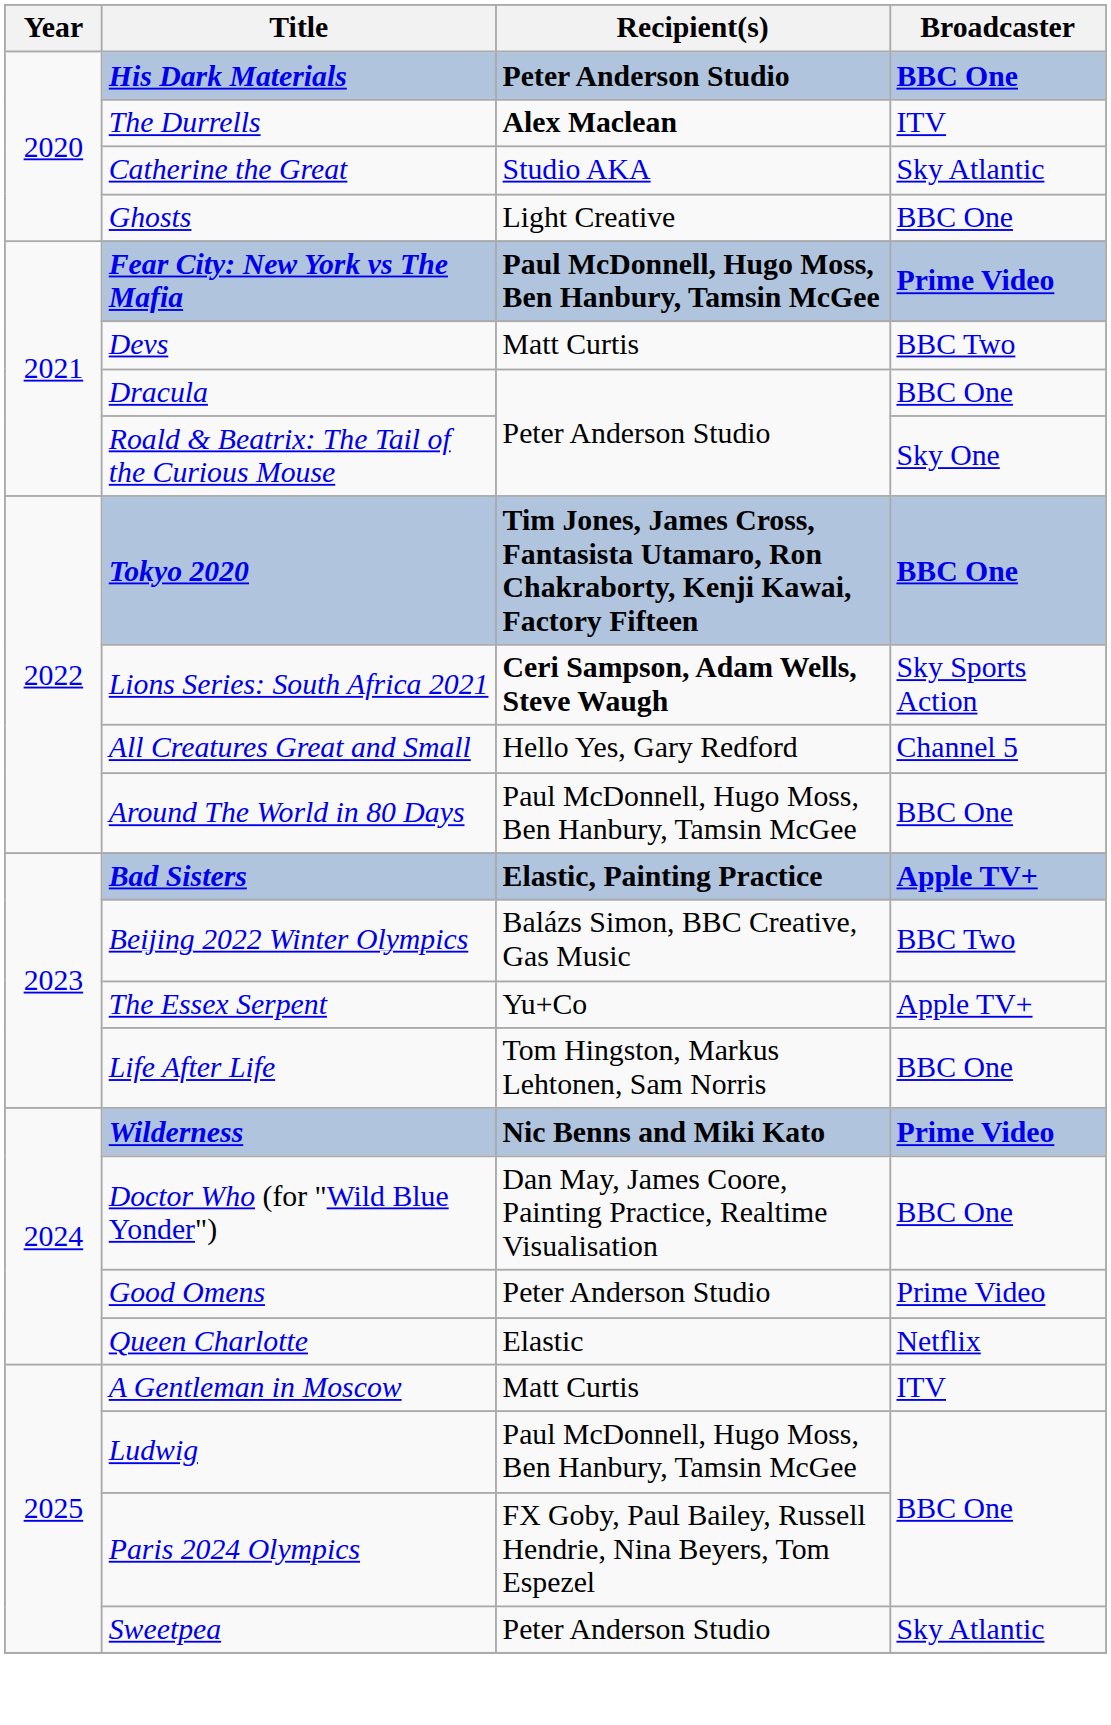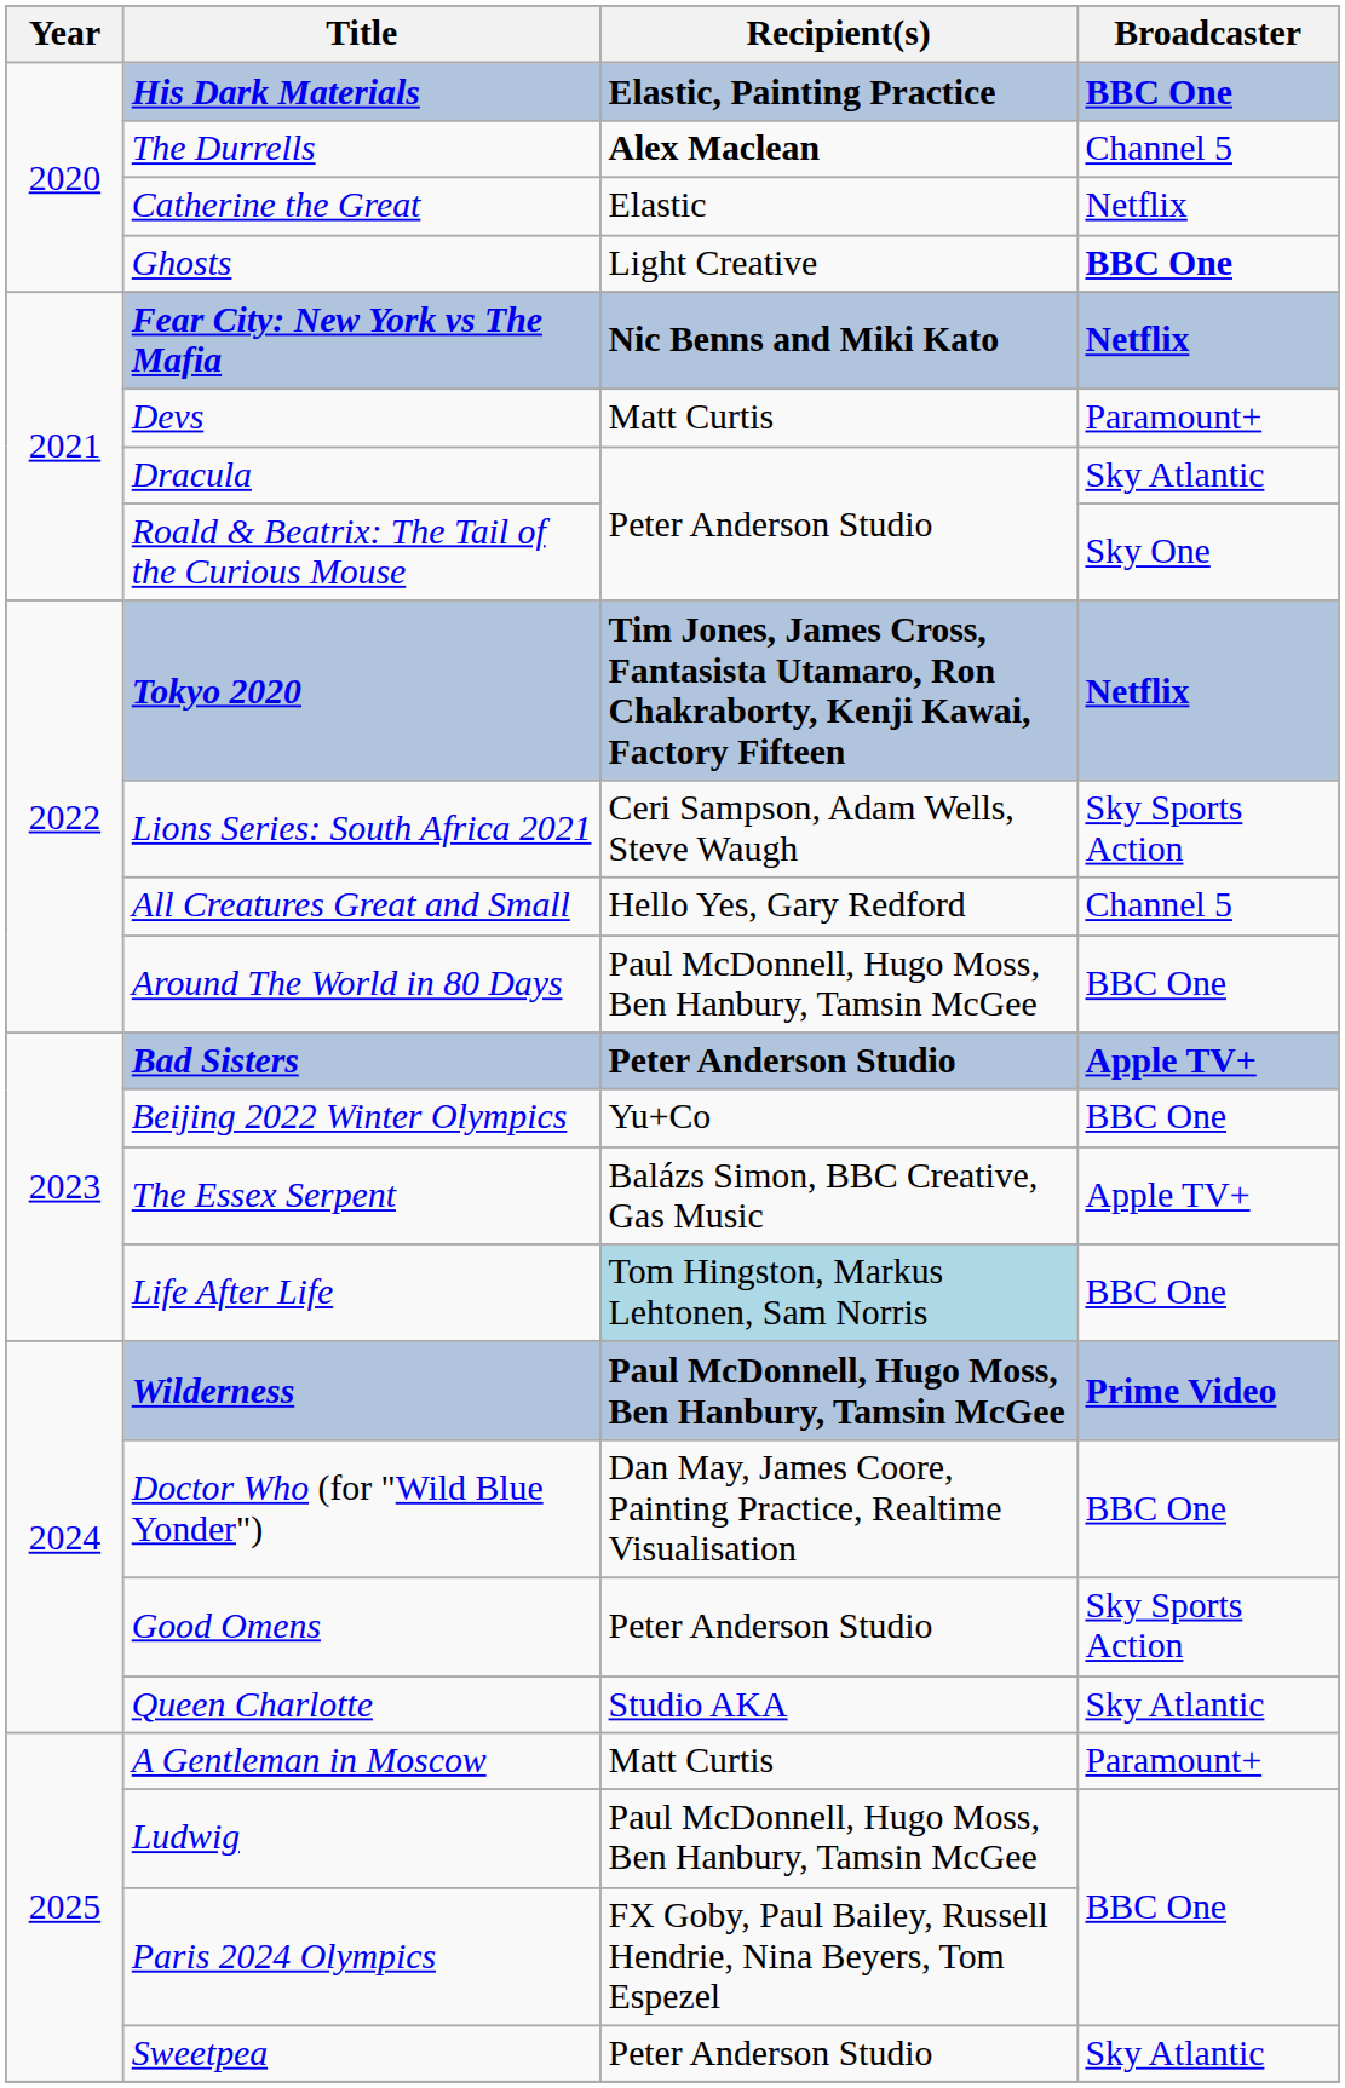His Dark Materials | Recipient(s): Peter Anderson Studio -> Elastic, Painting Practice
The Durrells | Broadcaster: ITV -> Channel 5
Catherine the Great | Recipient(s): Studio AKA -> Elastic
Catherine the Great | Broadcaster: Sky Atlantic -> Netflix
Ghosts | Broadcaster: normal -> bold
Fear City: New York vs The Mafia | Recipient(s): Paul McDonnell, Hugo Moss, Ben Hanbury, Tamsin McGee -> Nic Benns and Miki Kato
Fear City: New York vs The Mafia | Broadcaster: Prime Video -> Netflix
Devs | Broadcaster: BBC Two -> Paramount+
Dracula | Broadcaster: BBC One -> Sky Atlantic
Tokyo 2020 | Broadcaster: BBC One -> Netflix
Lions Series: South Africa 2021 | Recipient(s): bold -> normal
Bad Sisters | Recipient(s): Elastic, Painting Practice -> Peter Anderson Studio
Beijing 2022 Winter Olympics | Recipient(s): Balázs Simon, BBC Creative, Gas Music -> Yu+Co
Beijing 2022 Winter Olympics | Broadcaster: BBC Two -> BBC One
The Essex Serpent | Recipient(s): Yu+Co -> Balázs Simon, BBC Creative, Gas Music
Life After Life | Recipient(s): no background -> lightblue background
Wilderness | Recipient(s): Nic Benns and Miki Kato -> Paul McDonnell, Hugo Moss, Ben Hanbury, Tamsin McGee
Good Omens | Broadcaster: Prime Video -> Sky Sports Action
Queen Charlotte | Recipient(s): Elastic -> Studio AKA
Queen Charlotte | Broadcaster: Netflix -> Sky Atlantic
A Gentleman in Moscow | Broadcaster: ITV -> Paramount+
